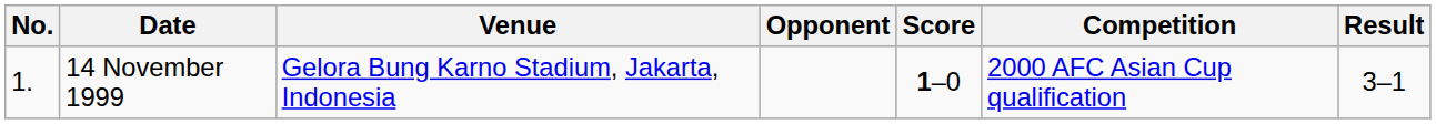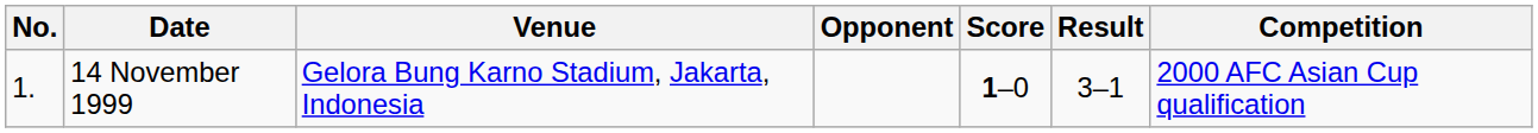columns swapped: Result <-> Competition
